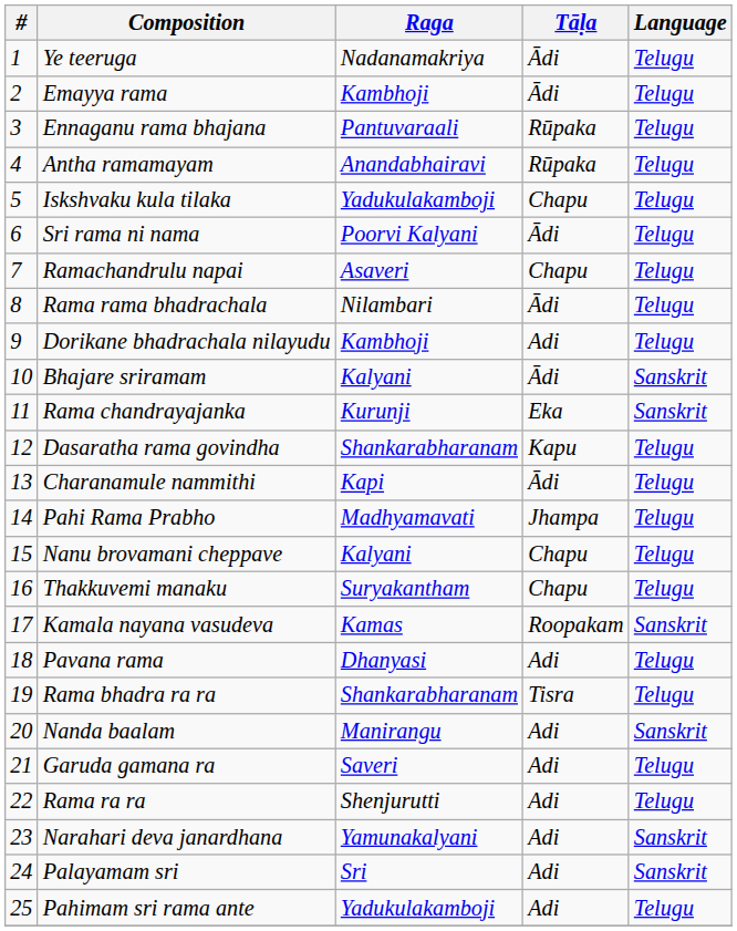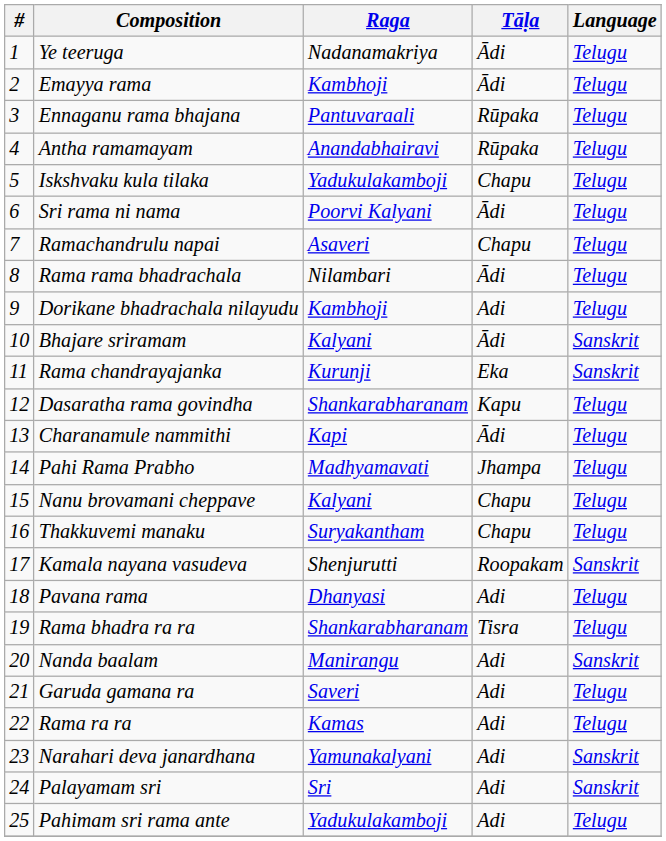Kamala nayana vasudeva | Raga: Kamas -> Shenjurutti
Rama ra ra | Raga: Shenjurutti -> Kamas
